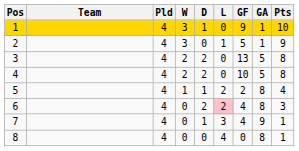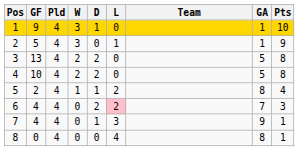columns swapped: Team <-> GF
6 | GA: 8 -> 7
